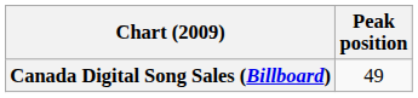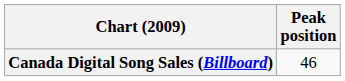Canada Digital Song Sales (Billboard) | Peak position: 49 -> 46
